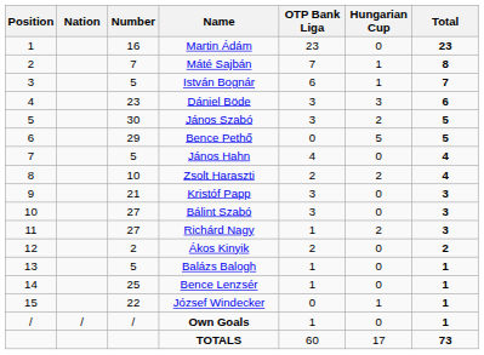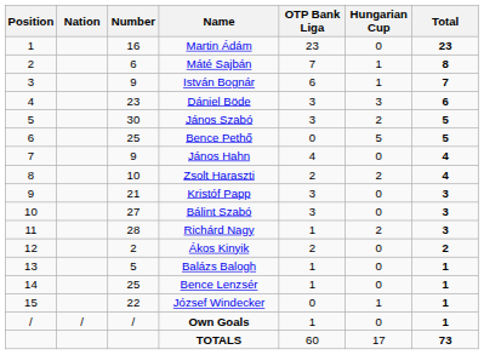Máté Sajbán | Number: 7 -> 6
István Bognár | Number: 5 -> 9
Bence Pethő | Number: 29 -> 25
János Hahn | Number: 5 -> 9
Richárd Nagy | Number: 27 -> 28
